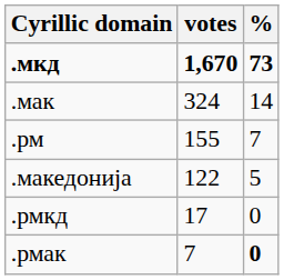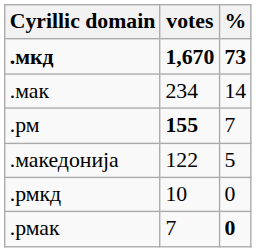.мак | votes: 324 -> 234
.рм | votes: normal -> bold
.рмкд | votes: 17 -> 10
